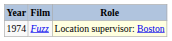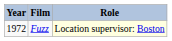Fuzz | Year: 1974 -> 1972
